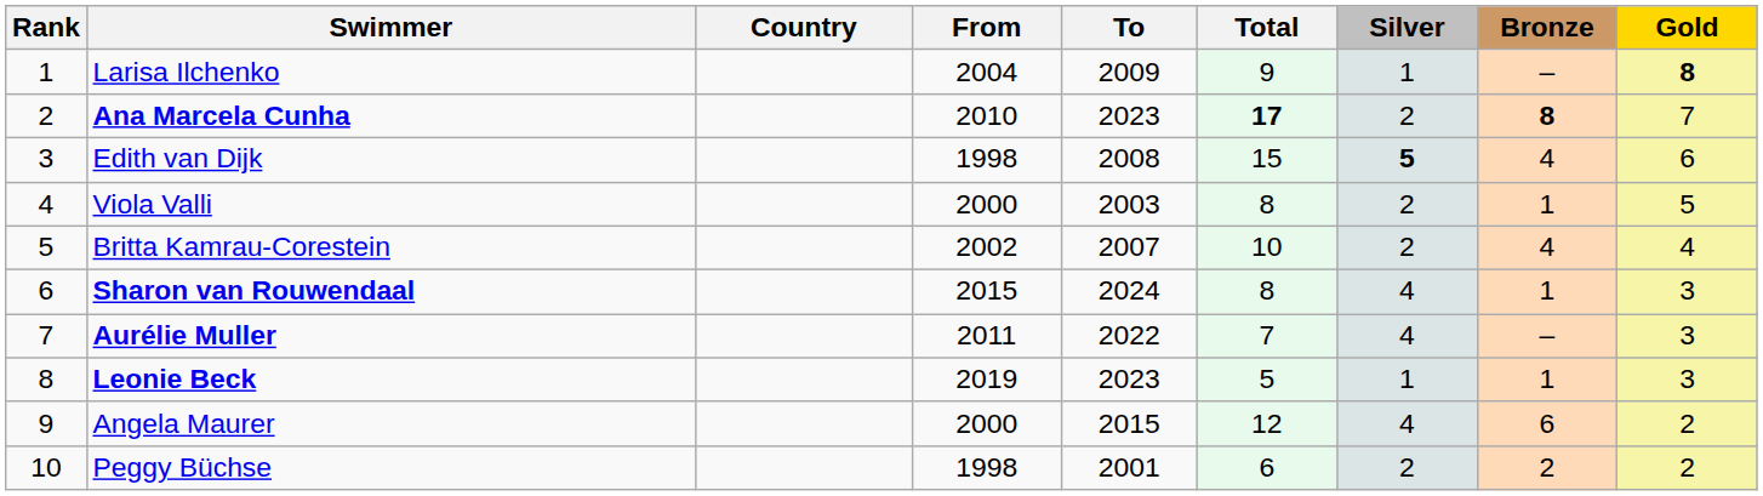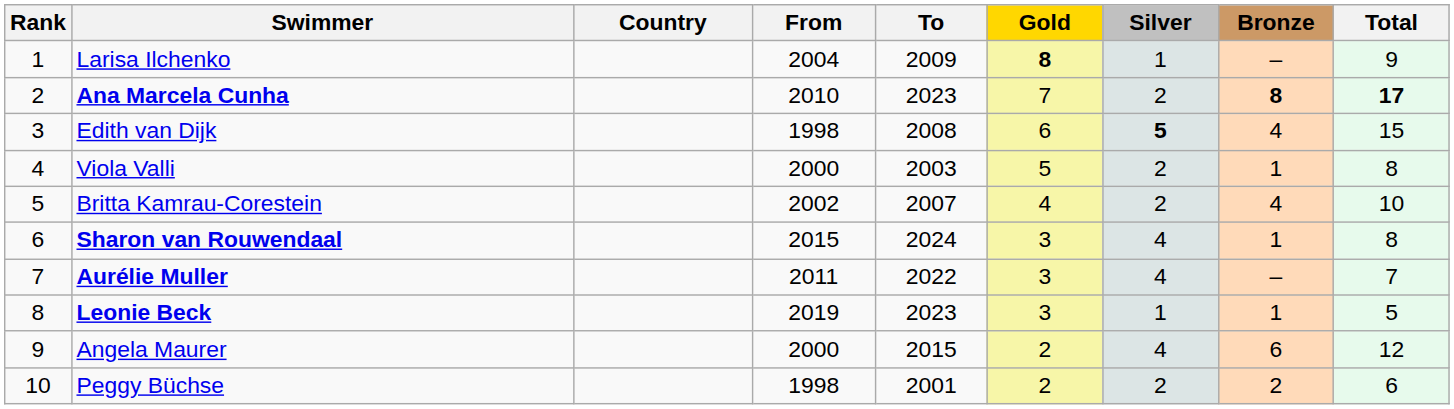columns swapped: Gold <-> Total
